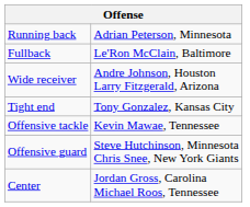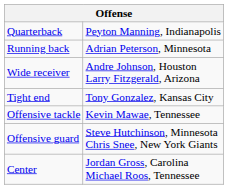+ row: Quarterback | Peyton Manning, Indianapolis
- row: Fullback | Le'Ron McClain, Baltimore
